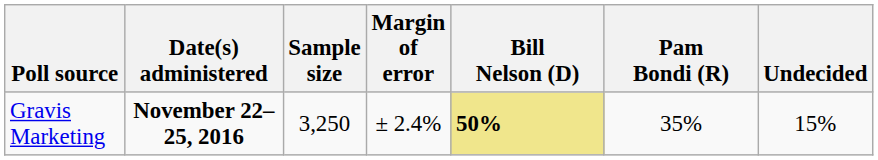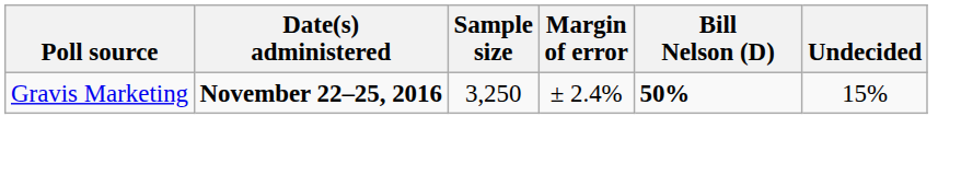- column: Pam Bondi (R) | 35%
Gravis Marketing | Bill Nelson (D): khaki background -> no background
